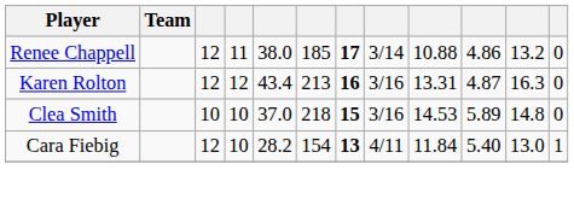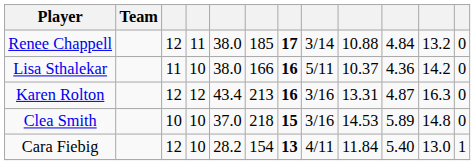Renee Chappell | column 10: 4.86 -> 4.84
+ row: Lisa Sthalekar | 11 | 10 | 38.0 | 166 | 16 | 5/11 | 10.37 | 4.36 | 14.2 | 0
